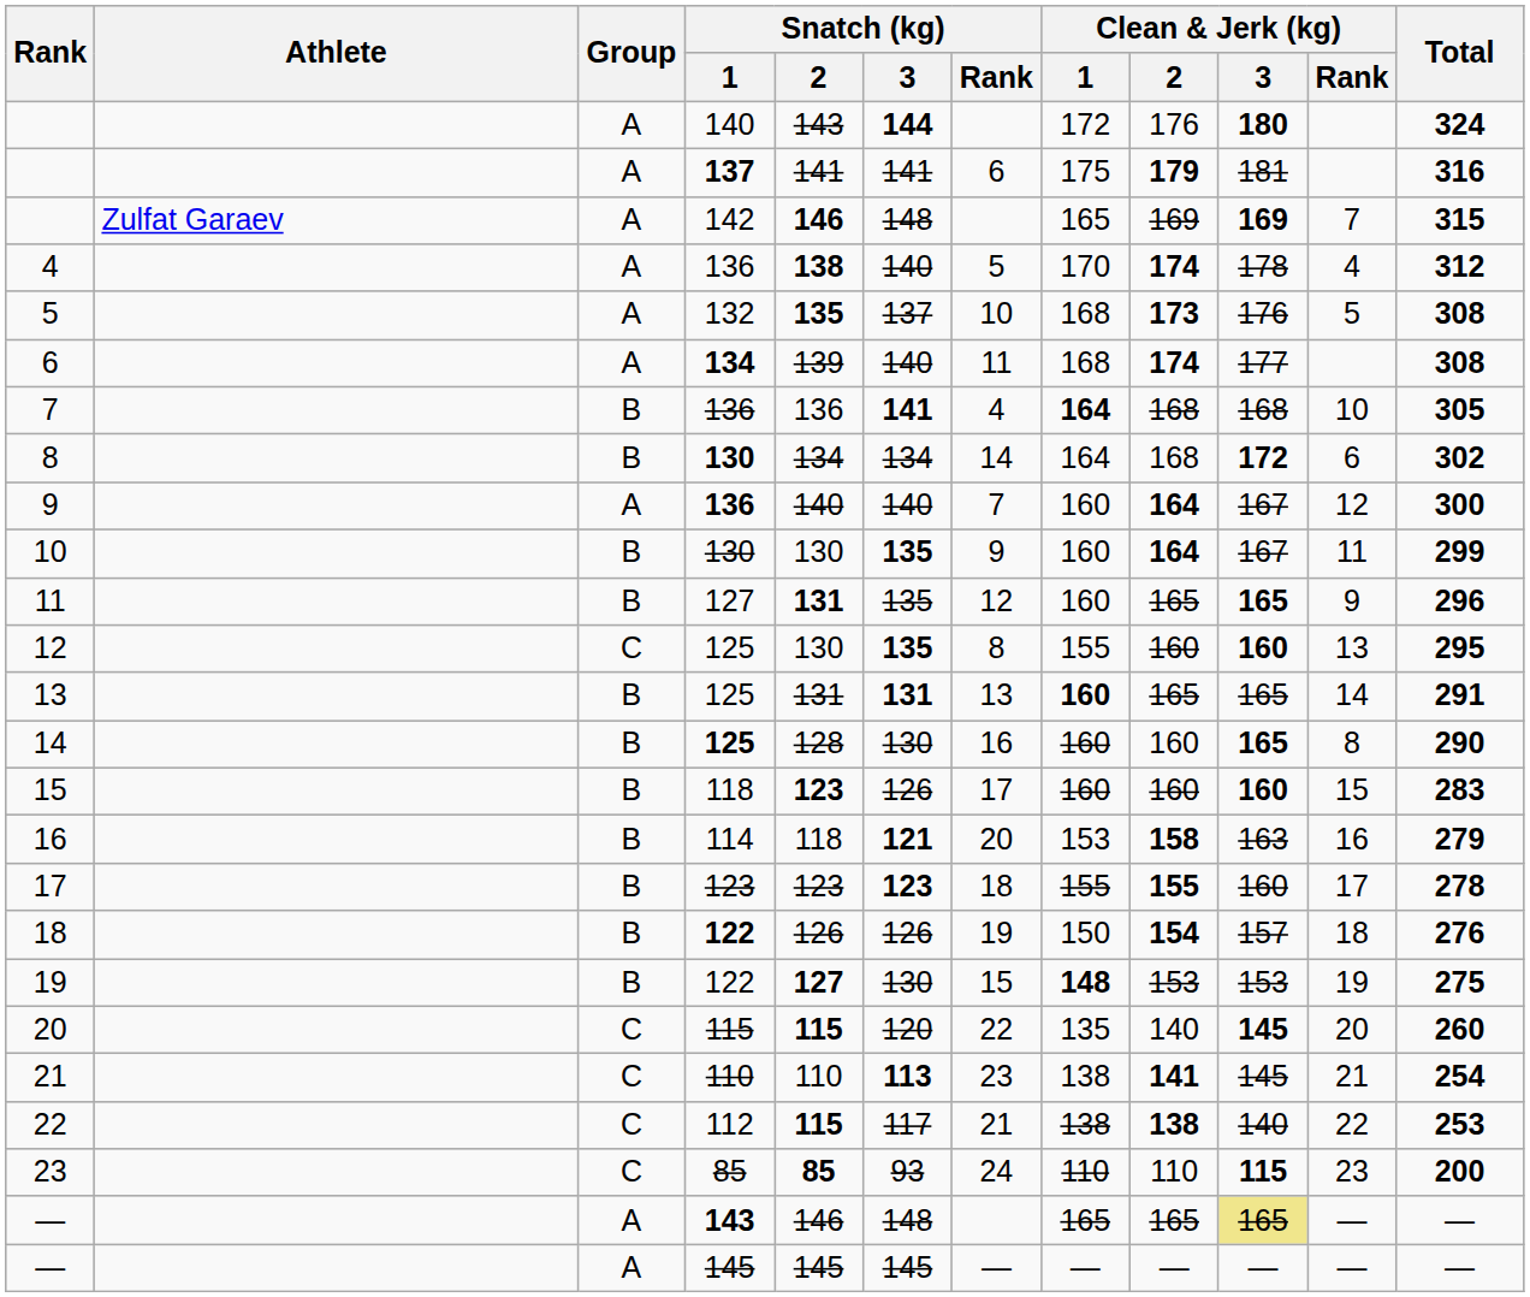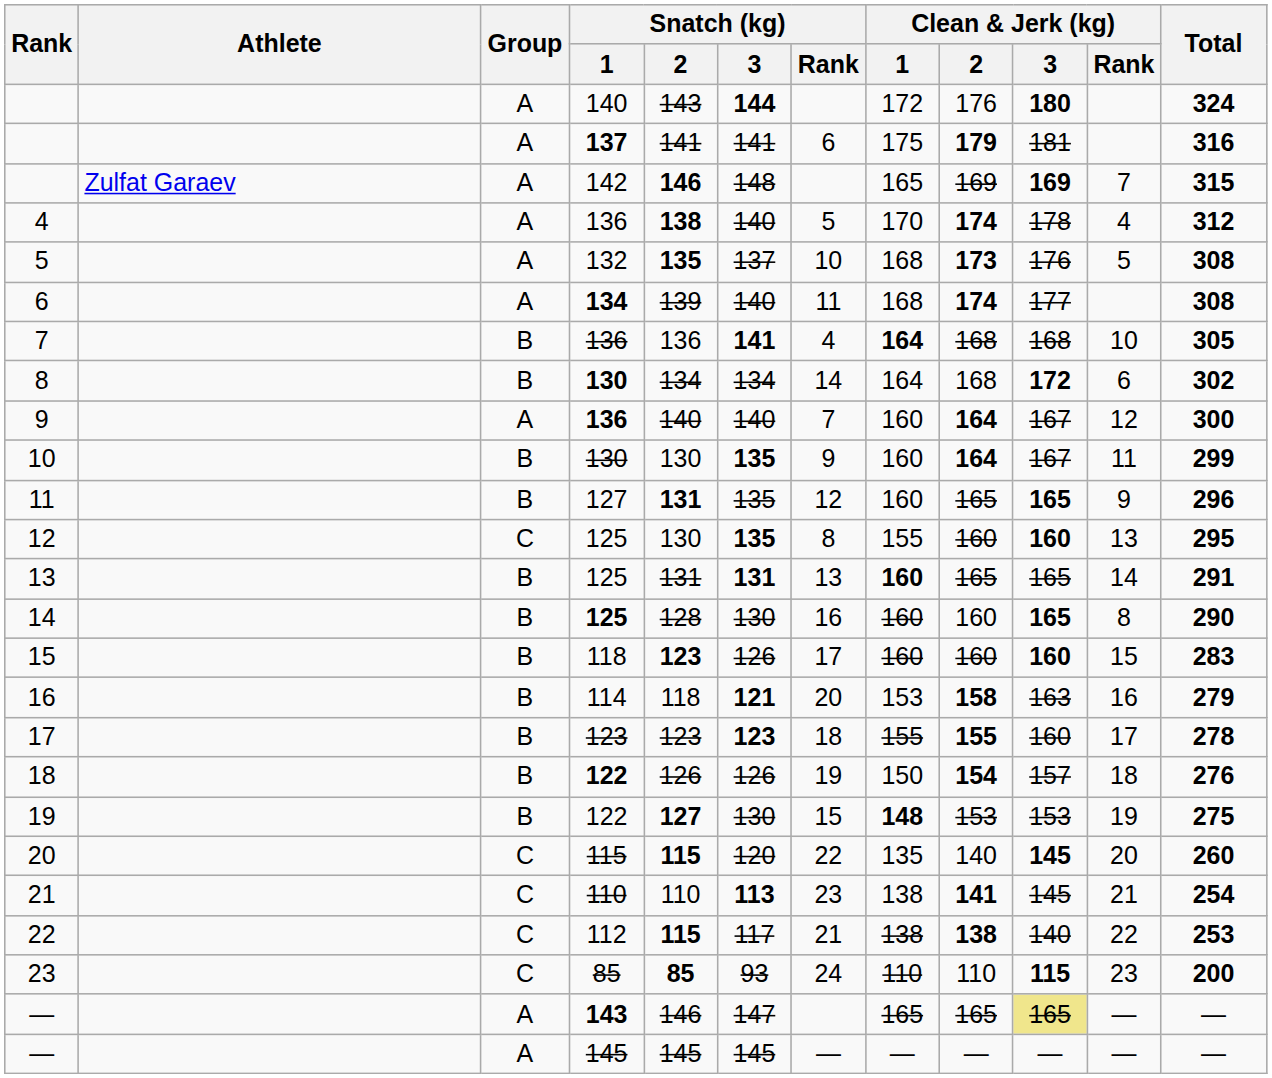— / 143 | Snatch (kg) / 3: 148 -> 147
